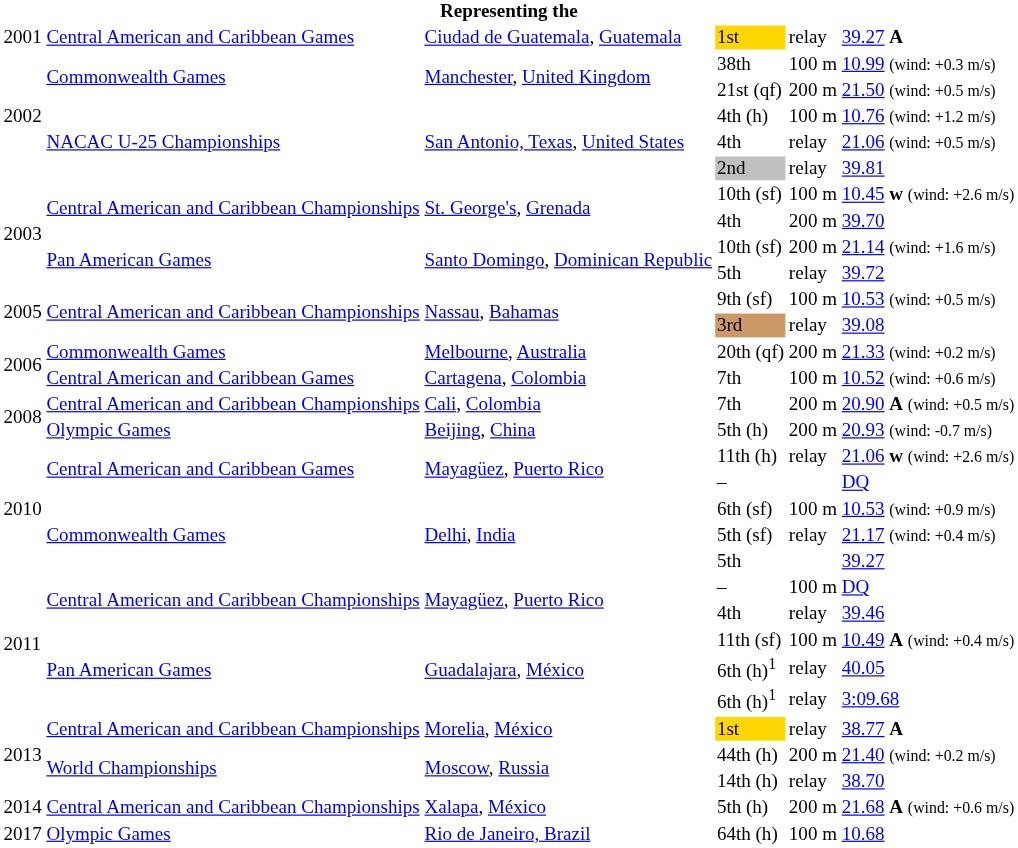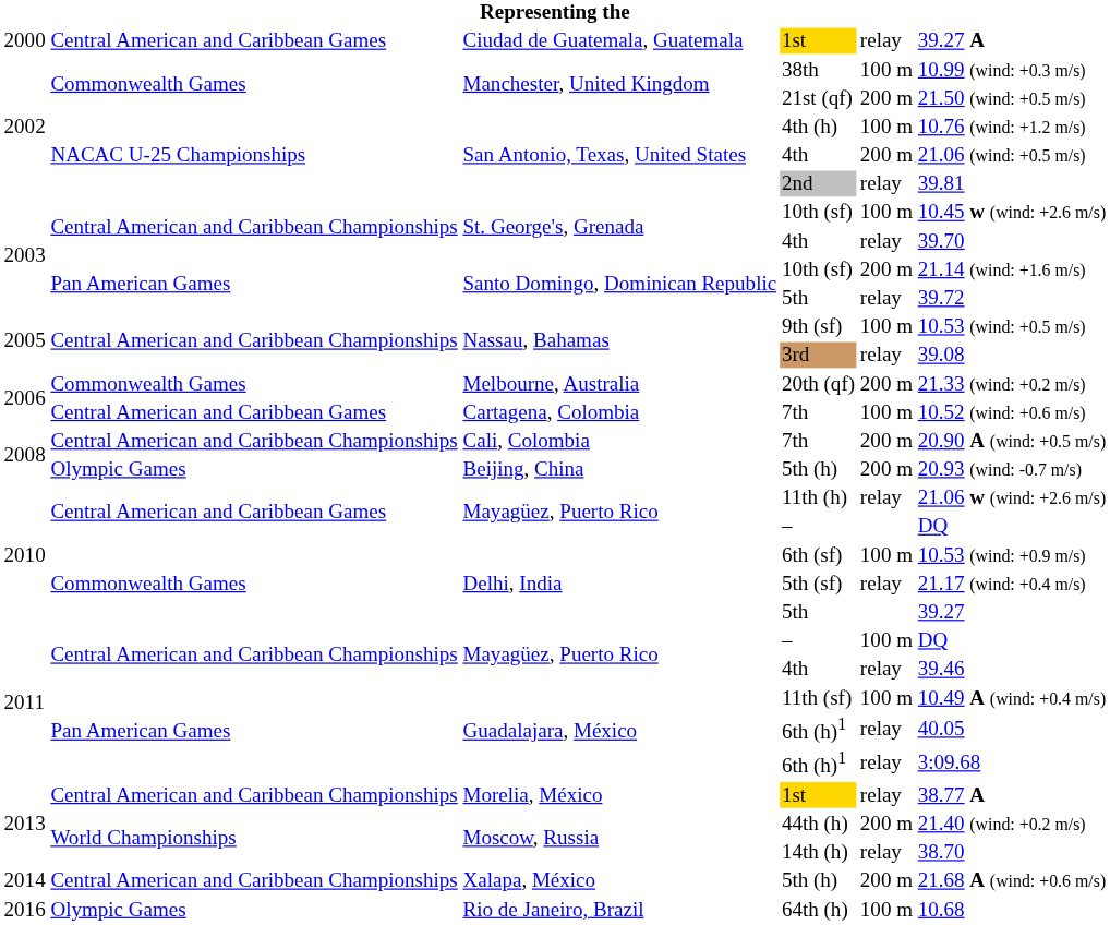Ciudad de Guatemala, Guatemala / 1st | column 1: 2001 -> 2000
San Antonio, Texas, United States / 4th | column 5: relay -> 200 m
St. George's, Grenada / 4th | column 5: 200 m -> relay
64th (h) | column 1: 2017 -> 2016
